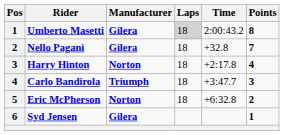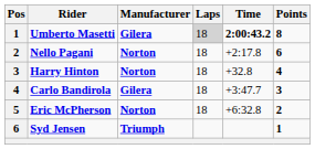Umberto Masetti | Time: normal -> bold
Nello Pagani | Manufacturer: Gilera -> Norton
Nello Pagani | Time: +32.8 -> +2:17.8
Nello Pagani | Points: 7 -> 6
Harry Hinton | Time: +2:17.8 -> +32.8
Carlo Bandirola | Manufacturer: Triumph -> Gilera
Syd Jensen | Manufacturer: Gilera -> Triumph
